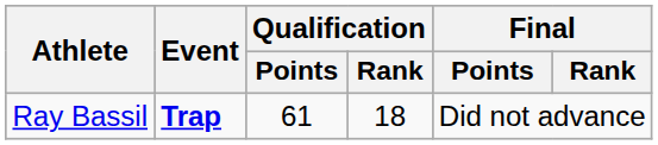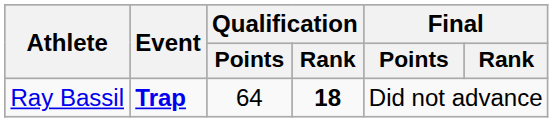Ray Bassil | Qualification / Points: 61 -> 64
Ray Bassil | Qualification / Rank: normal -> bold
